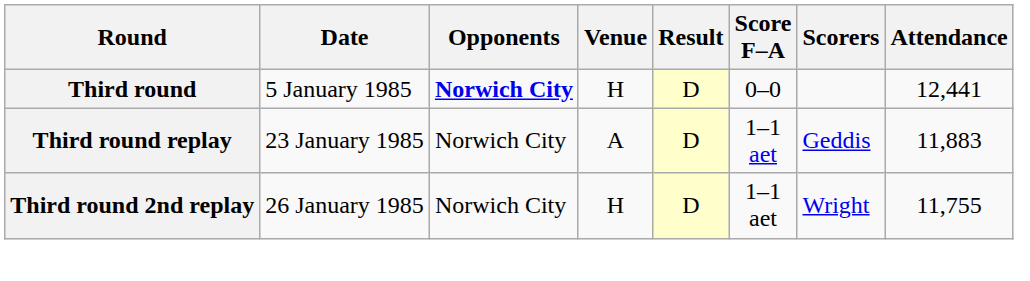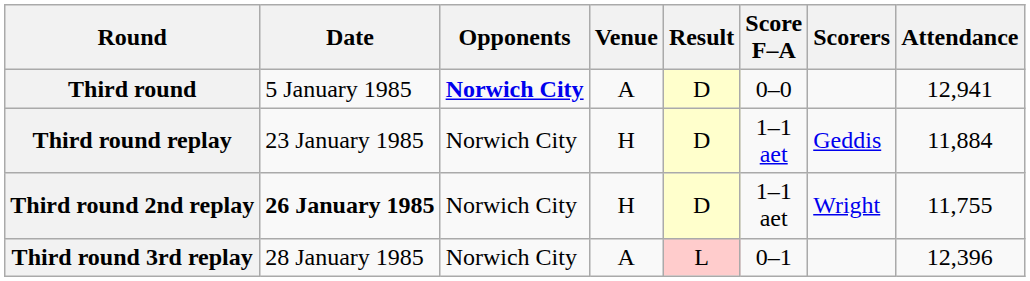Third round | Venue: H -> A
Third round | Attendance: 12,441 -> 12,941
Third round replay | Venue: A -> H
Third round replay | Attendance: 11,883 -> 11,884
Third round 2nd replay | Date: normal -> bold
+ row: Third round 3rd replay | 28 January 1985 | Norwich City | A | L | 0–1 | 12,396
